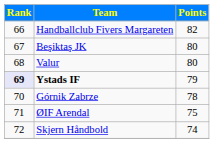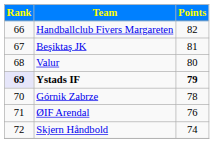Beşiktaş JK | Points: 80 -> 81
Ystads IF | Points: normal -> bold
ØIF Arendal | Points: 75 -> 76
